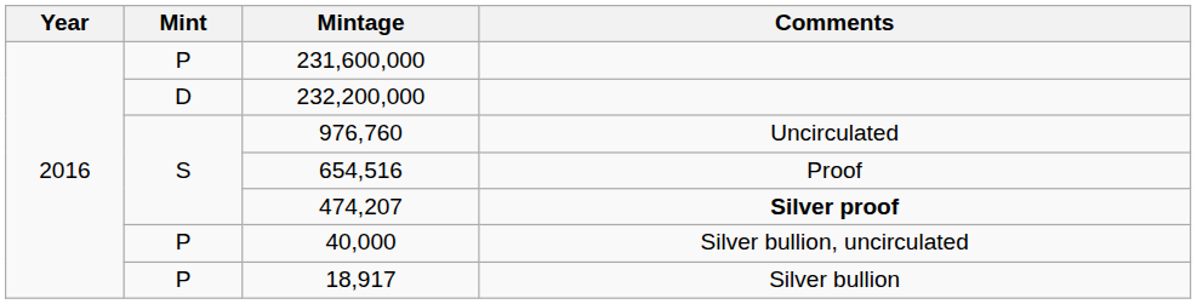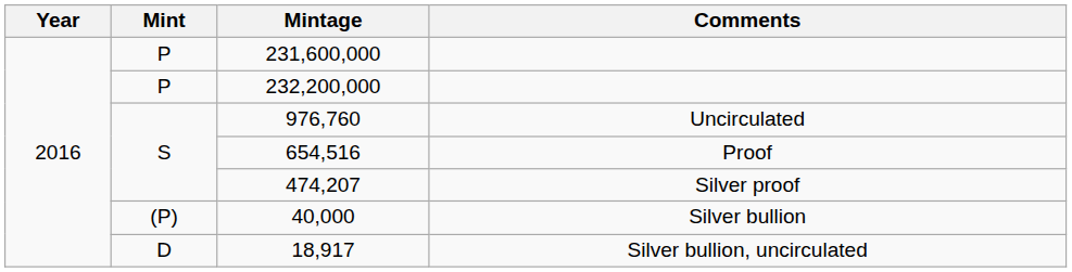232,200,000 | Mint: D -> P
474,207 | Comments: bold -> normal
40,000 | Mint: P -> (P)
40,000 | Comments: Silver bullion, uncirculated -> Silver bullion
18,917 | Mint: P -> D
18,917 | Comments: Silver bullion -> Silver bullion, uncirculated
